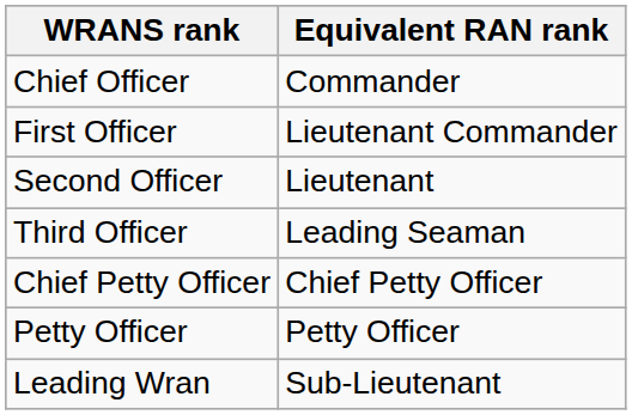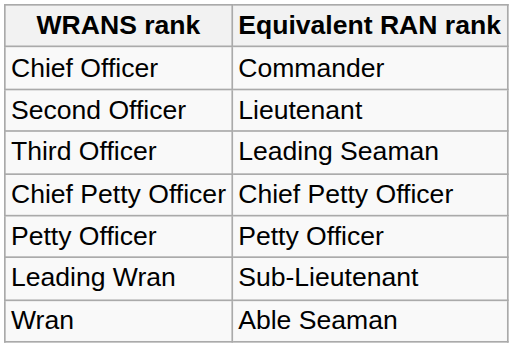- row: First Officer | Lieutenant Commander
+ row: Wran | Able Seaman
